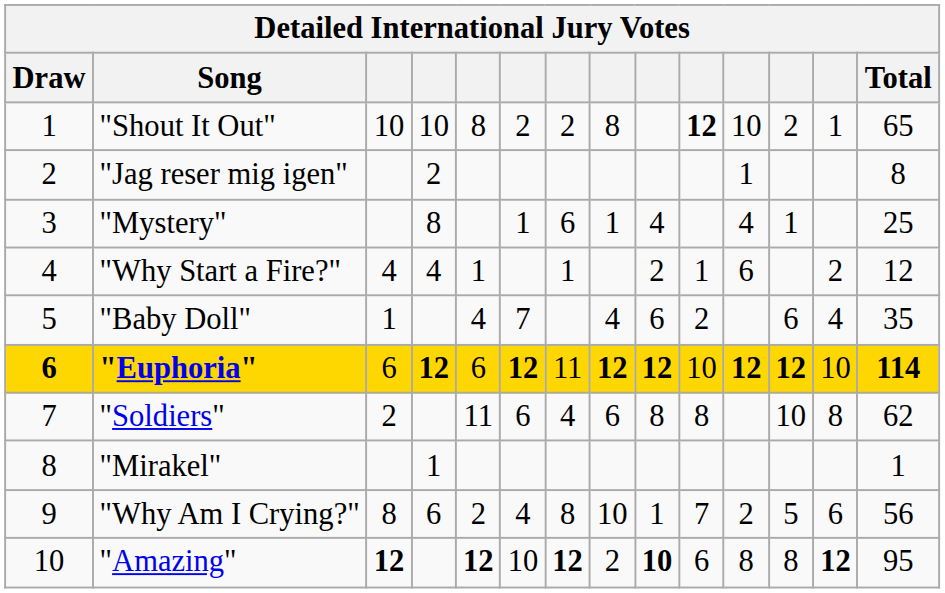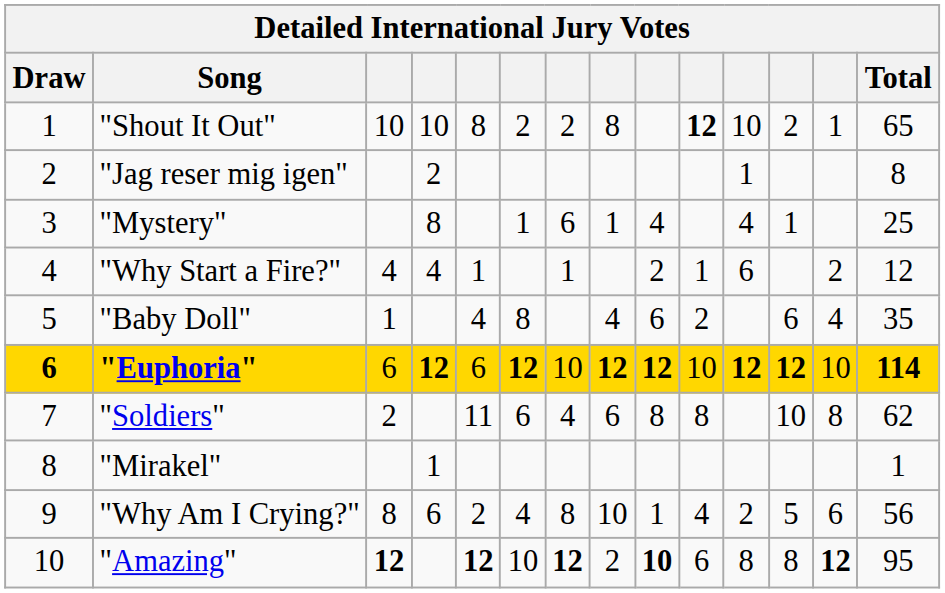"Baby Doll" | column 6: 7 -> 8
"Euphoria" | column 7: 11 -> 10
"Why Am I Crying?" | column 10: 7 -> 4
